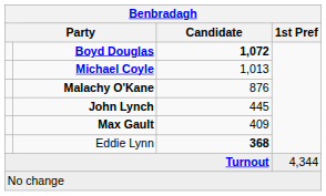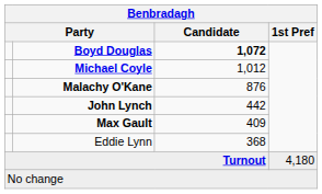Michael Coyle | Candidate: 1,013 -> 1,012
John Lynch | Candidate: 445 -> 442
Eddie Lynn | Candidate: bold -> normal
Turnout | 1st Pref: 4,344 -> 4,180
